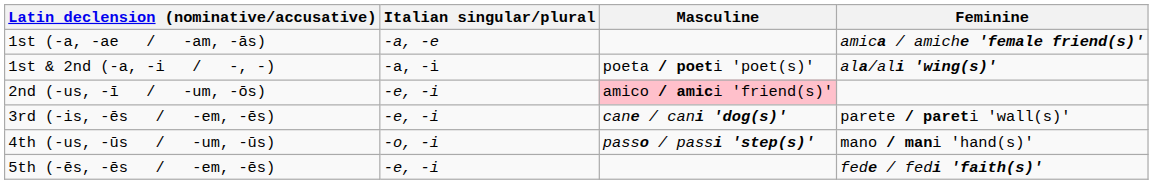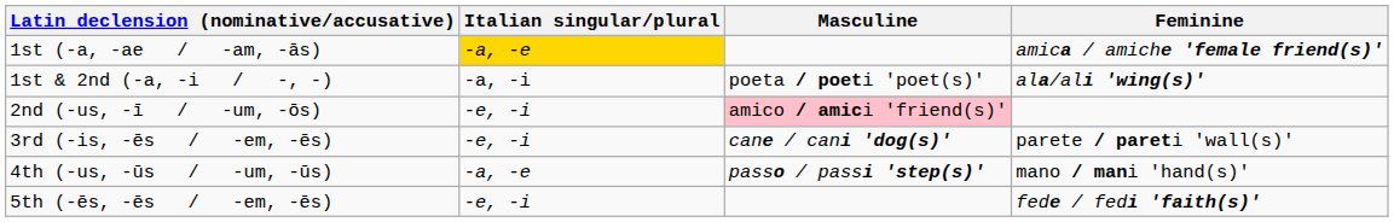1st (-a, -ae / -am, -ās) | Italian singular/plural: no background -> gold background
4th (-us, -ūs / -um, -ūs) | Italian singular/plural: -o, -i -> -a, -e
